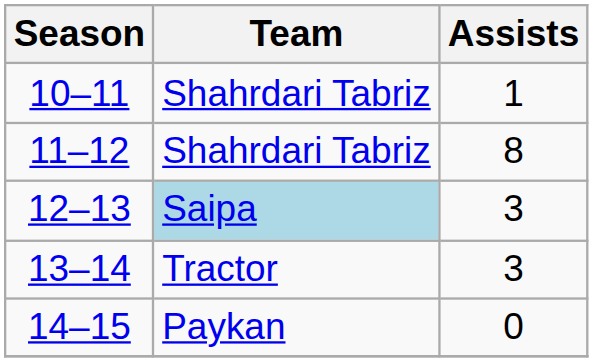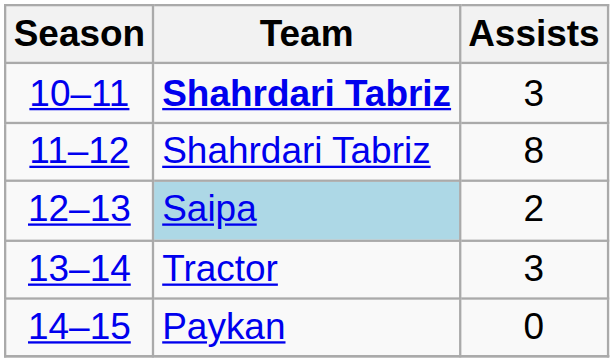10–11 | Team: normal -> bold
10–11 | Assists: 1 -> 3
12–13 | Assists: 3 -> 2
